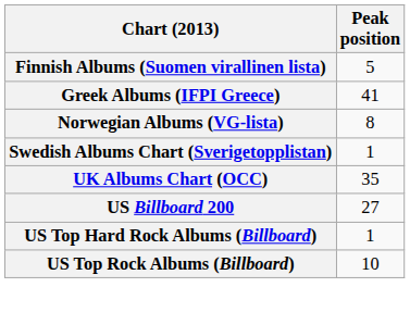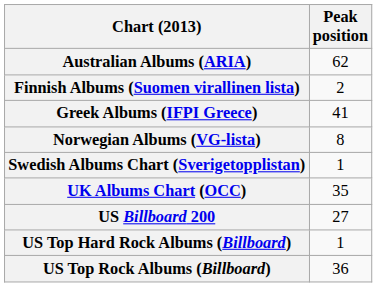+ row: Australian Albums (ARIA) | 62
Finnish Albums (Suomen virallinen lista) | Peak position: 5 -> 2
US Top Rock Albums (Billboard) | Peak position: 10 -> 36
